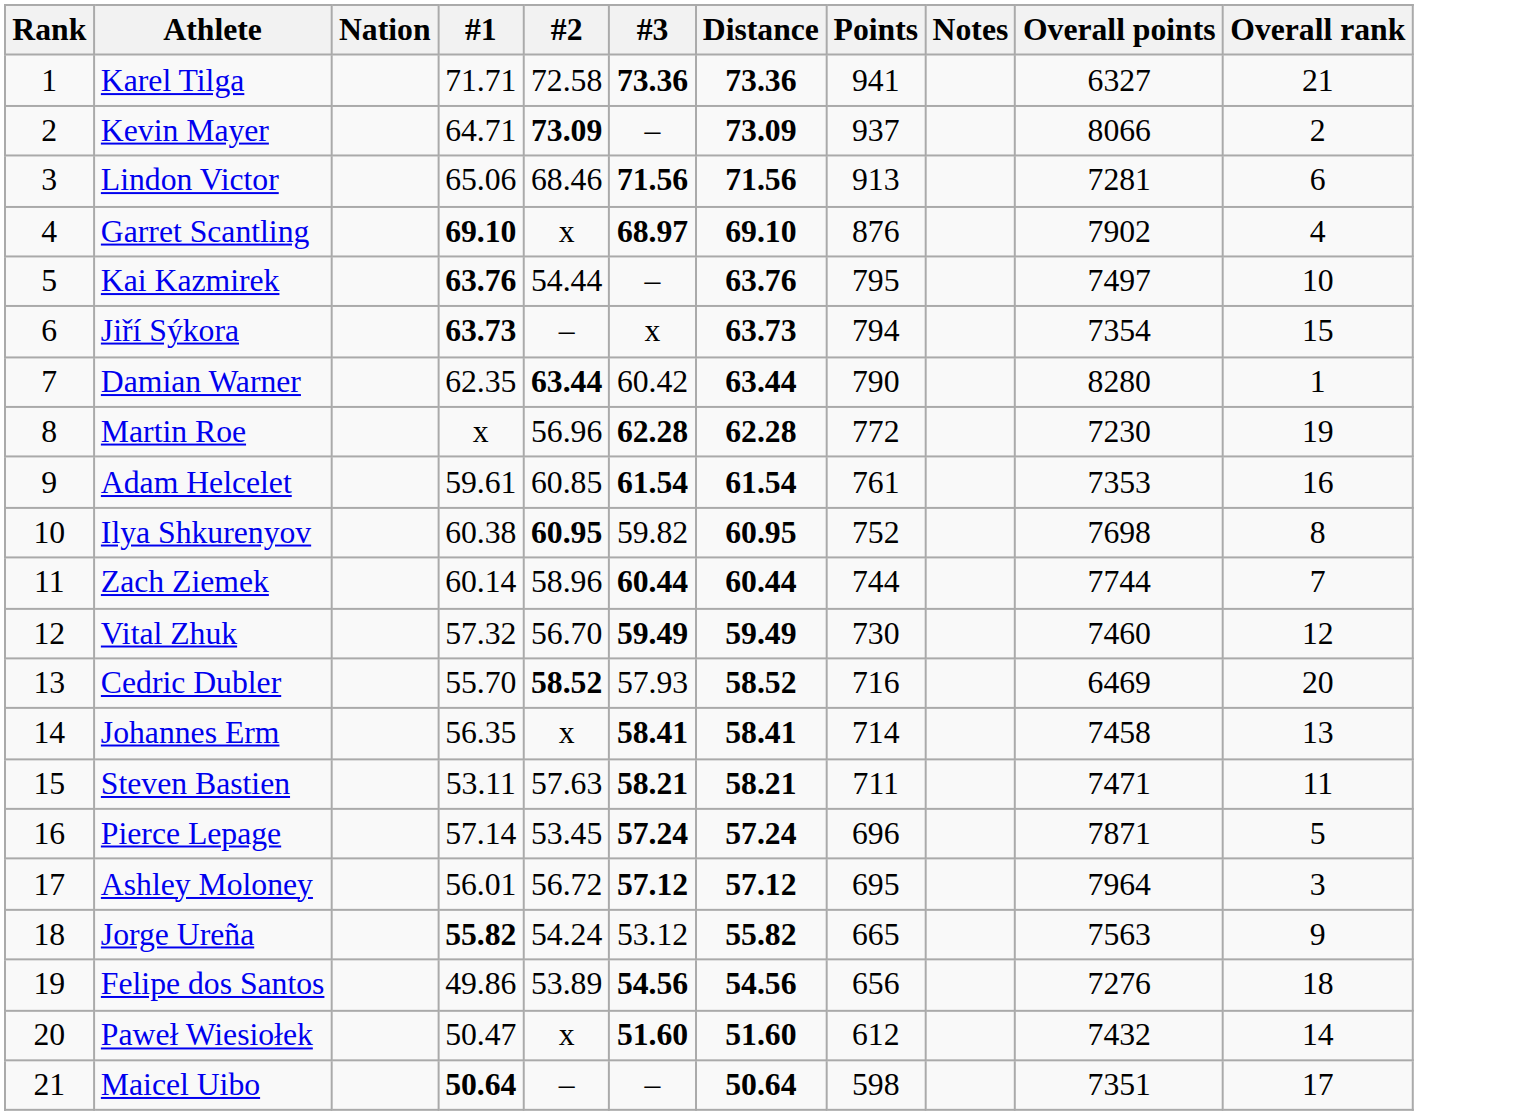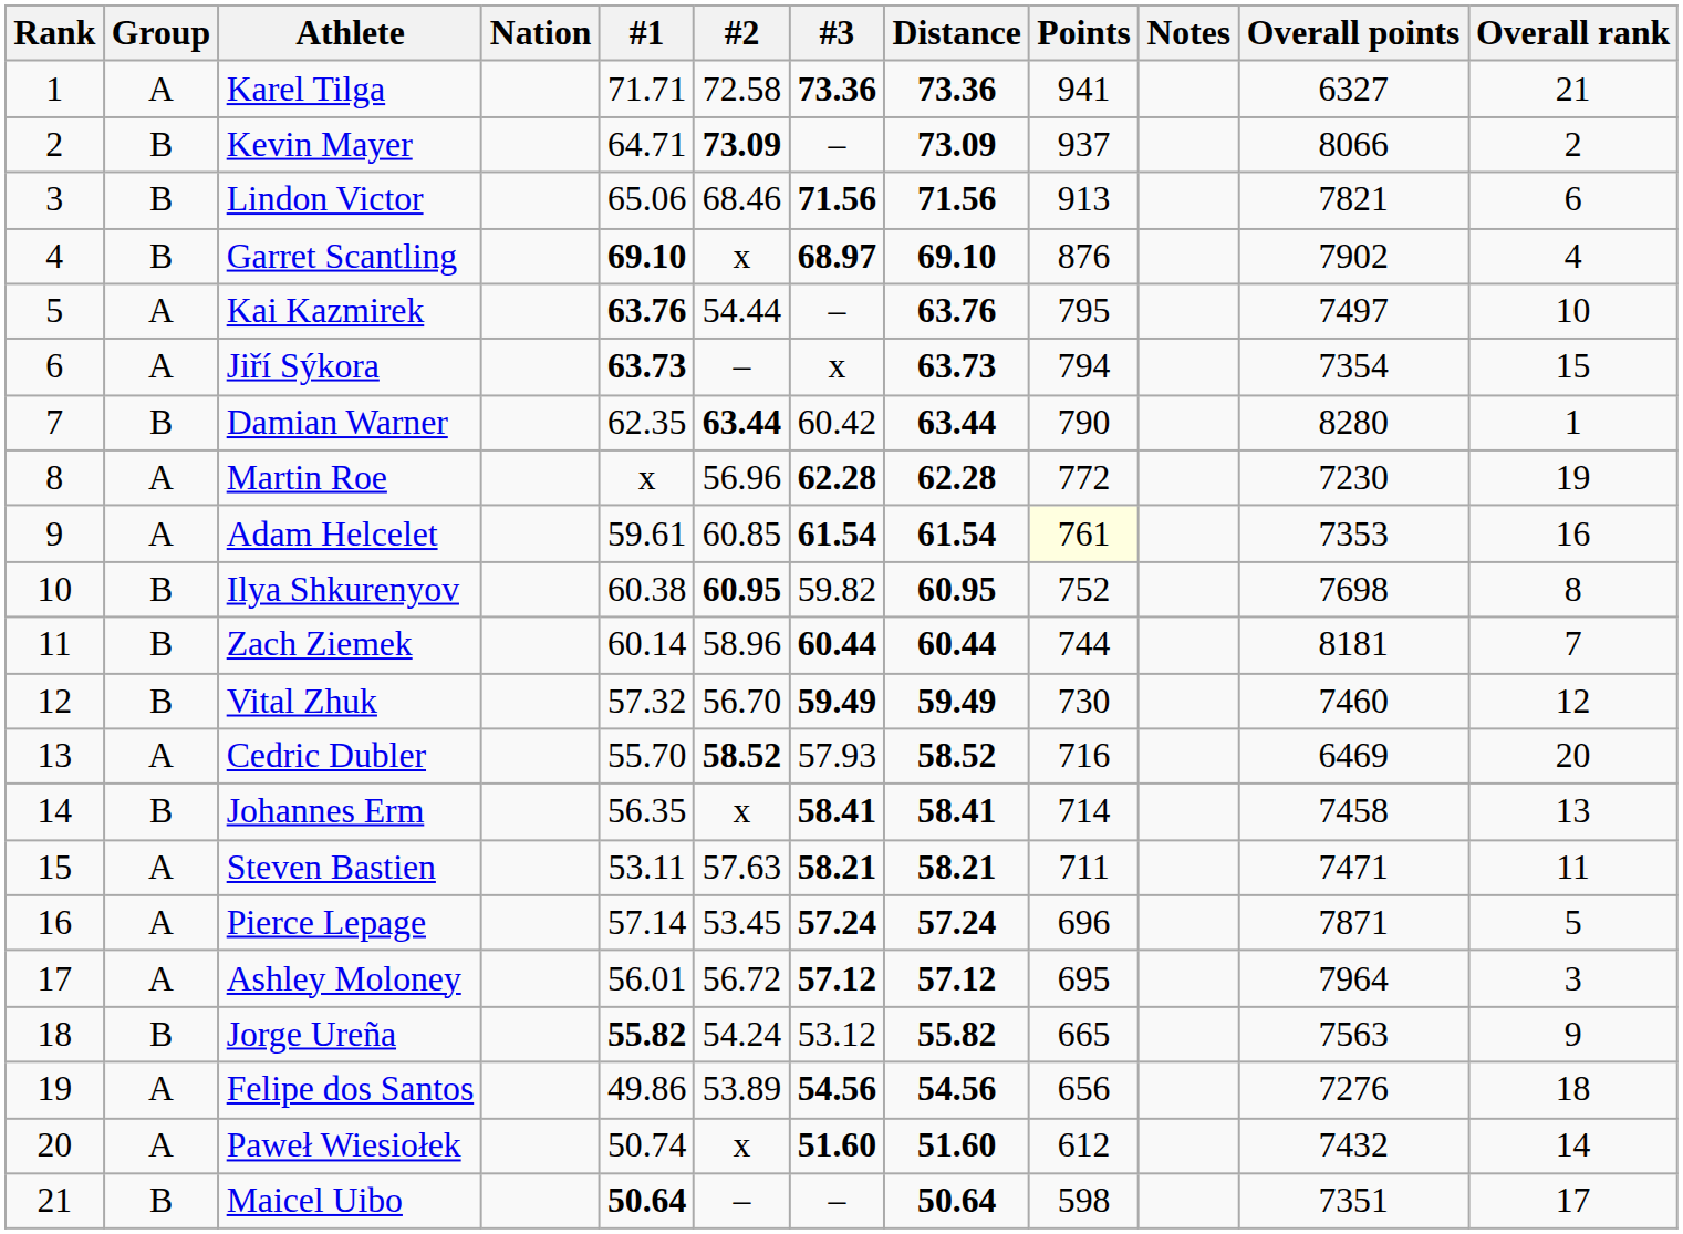+ column: Group | A | B | B | B | A | A | B | A | A | B | B | B | A | B | A | A | A | B | A | A | B
Lindon Victor | Overall points: 7281 -> 7821
Adam Helcelet | Points: no background -> lightyellow background
Zach Ziemek | Overall points: 7744 -> 8181
Paweł Wiesiołek | #1: 50.47 -> 50.74
